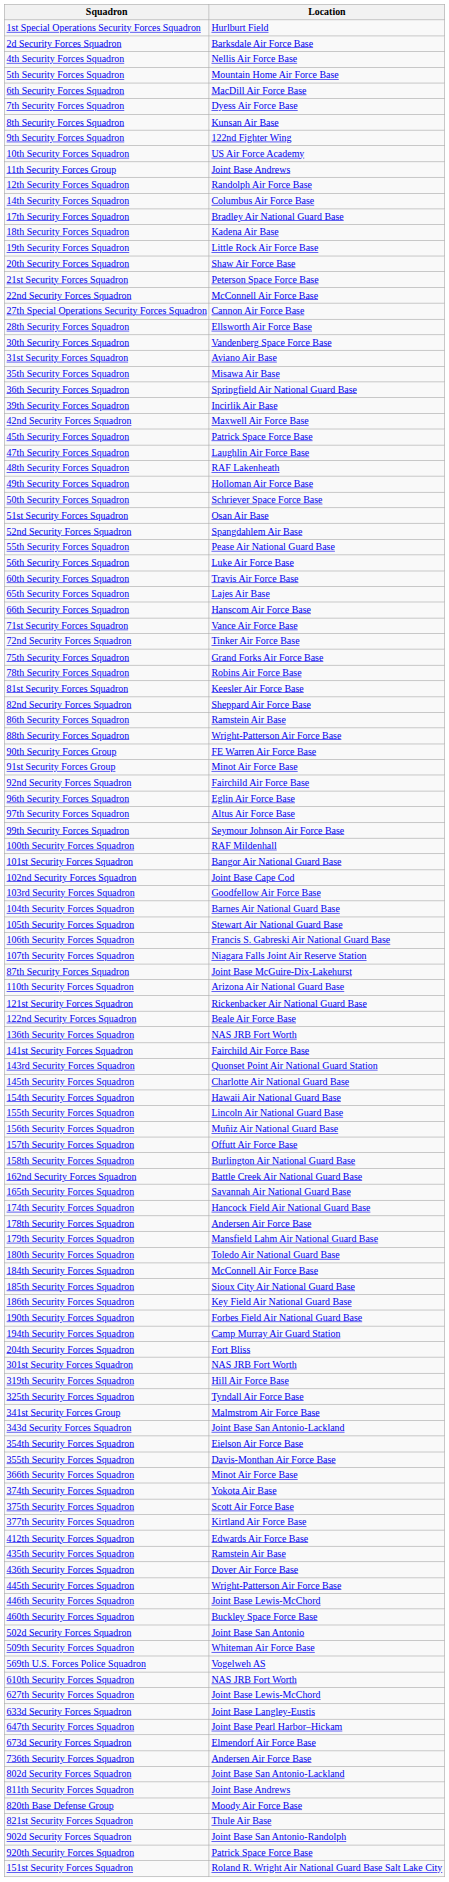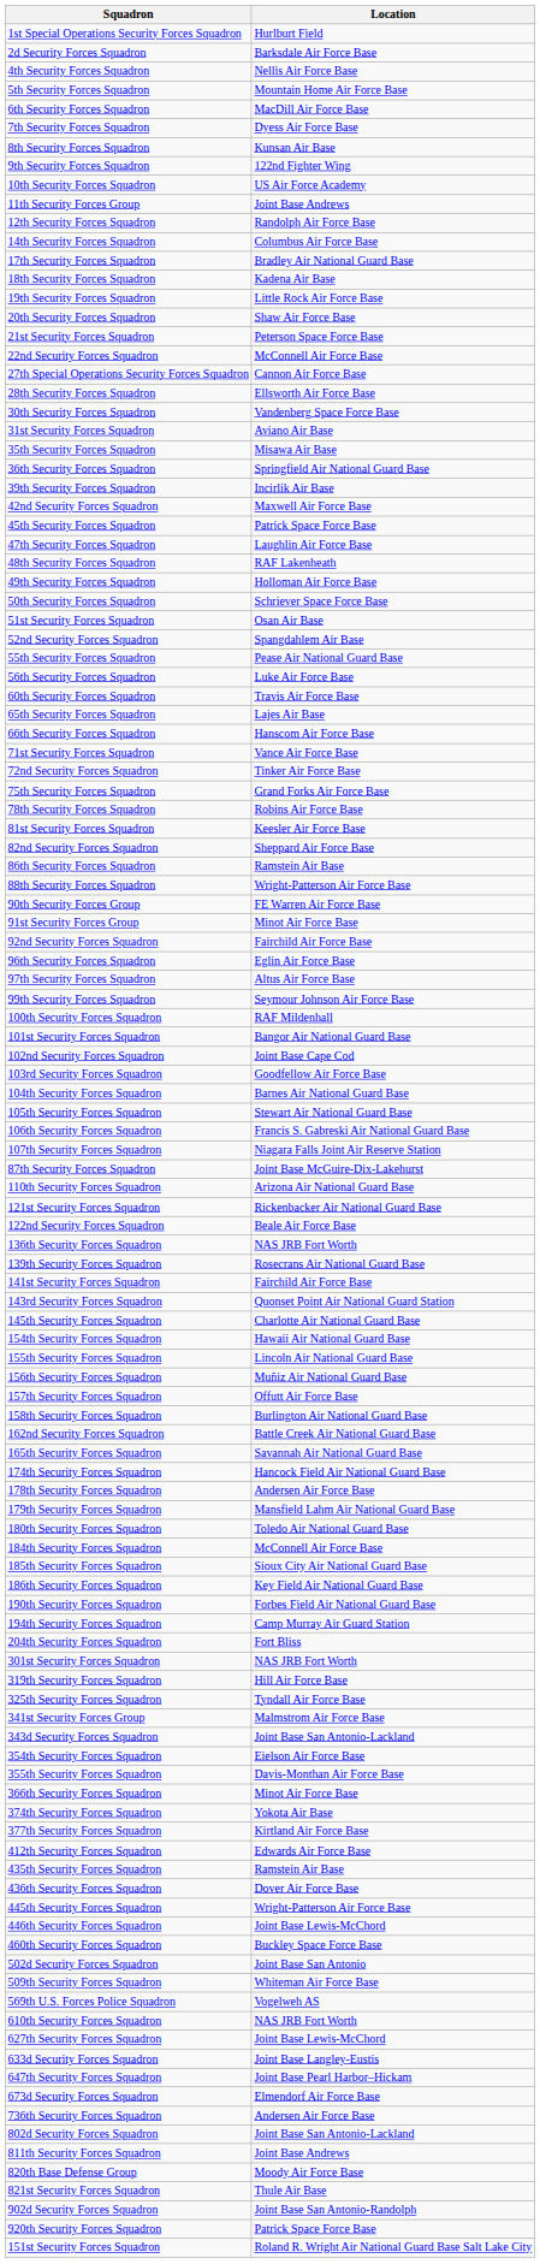+ row: 139th Security Forces Squadron | Rosecrans Air National Guard Base
- row: 375th Security Forces Squadron | Scott Air Force Base
